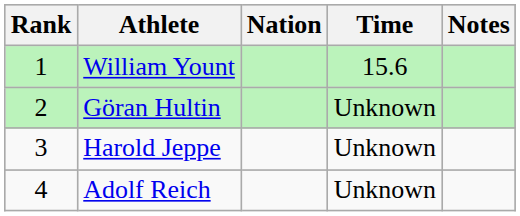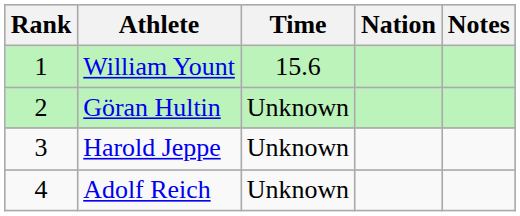columns swapped: Nation <-> Time
